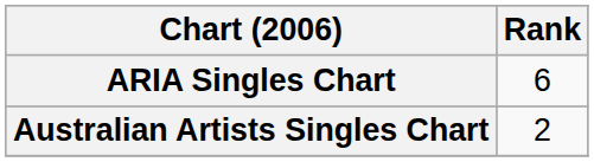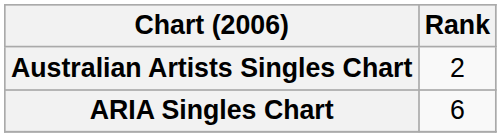rows swapped: ARIA Singles Chart <-> Australian Artists Singles Chart
